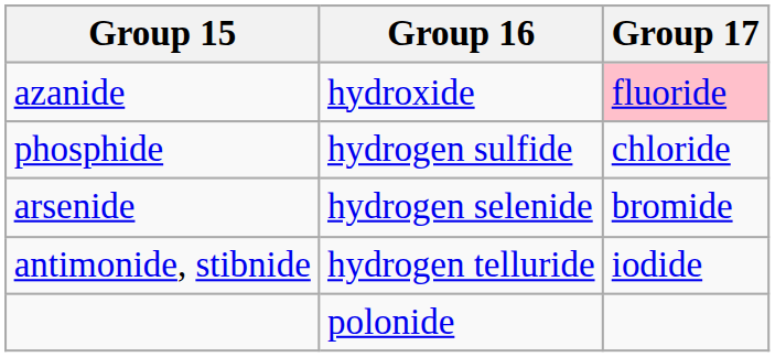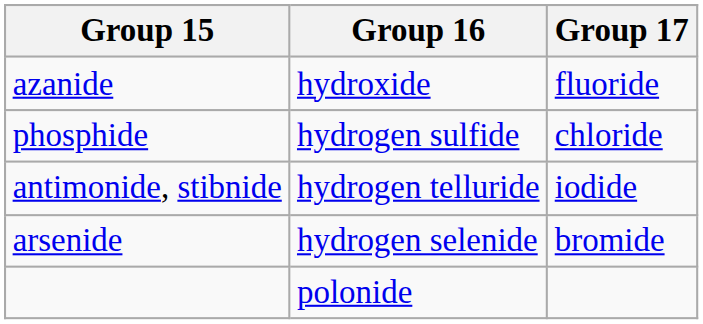azanide | Group 17: pink background -> no background
rows swapped: arsenide <-> antimonide, stibnide
